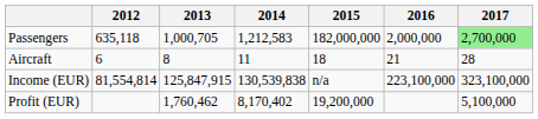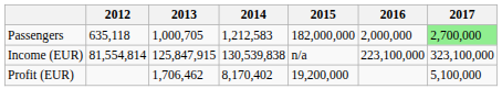- row: Aircraft | 6 | 8 | 11 | 18 | 21 | 28
Profit (EUR) | 2013: 1,760,462 -> 1,706,462
